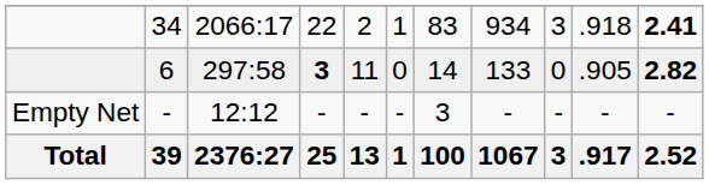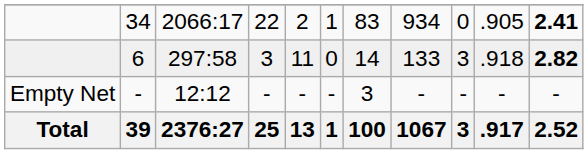34 | column 9: 3 -> 0
34 | column 10: .918 -> .905
6 | column 4: bold -> normal
6 | column 9: 0 -> 3
6 | column 10: .905 -> .918
